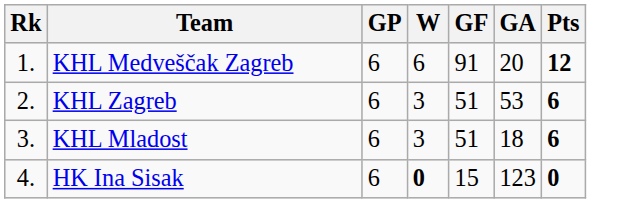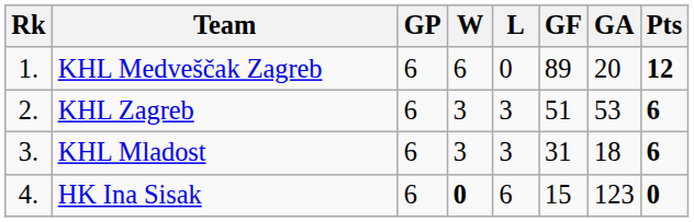+ column: L | 0 | 3 | 3 | 6
KHL Medveščak Zagreb | GF: 91 -> 89
KHL Mladost | GF: 51 -> 31
